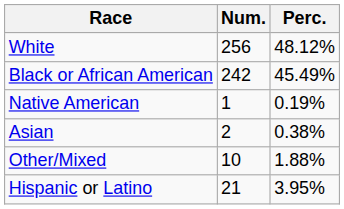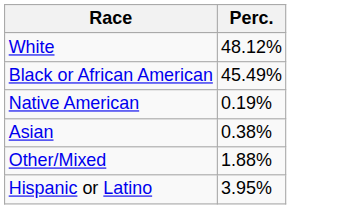- column: Num. | 256 | 242 | 1 | 2 | 10 | 21
